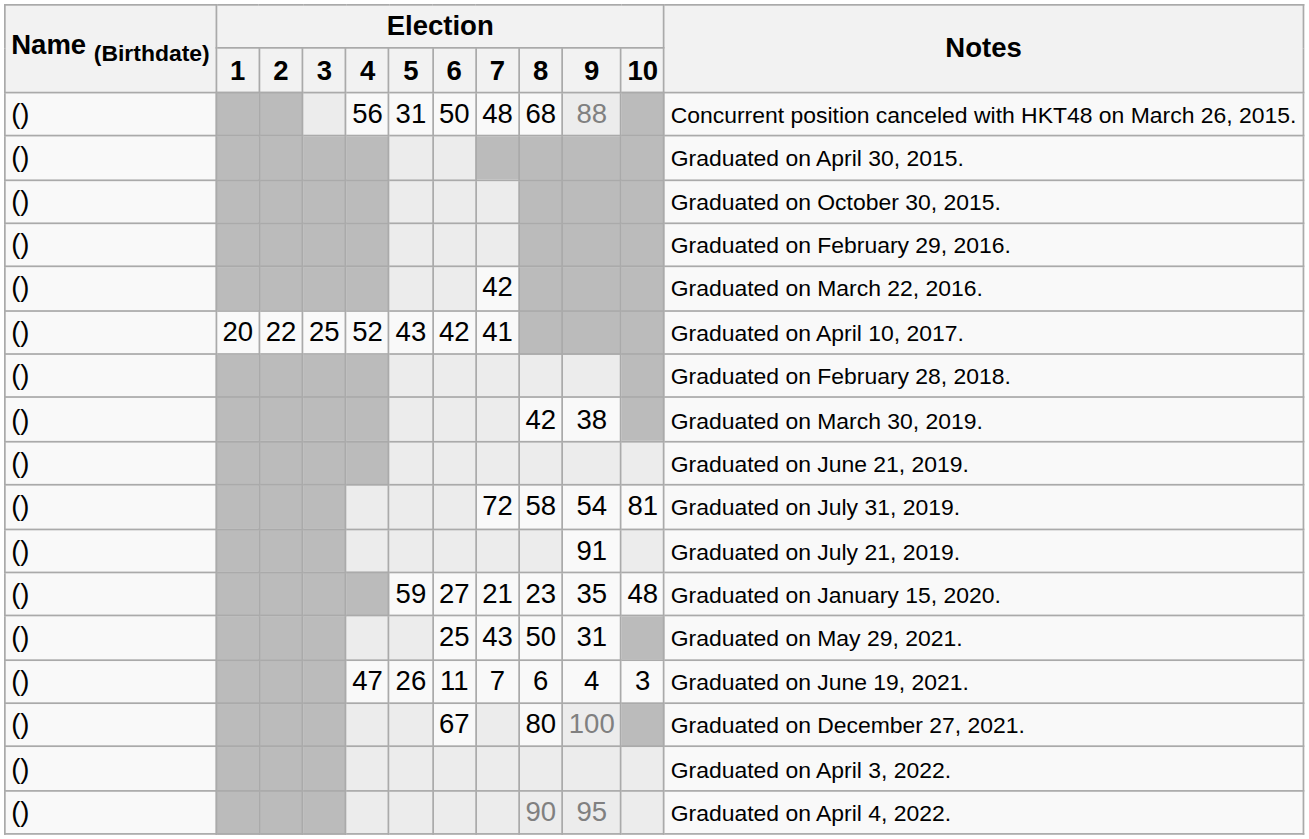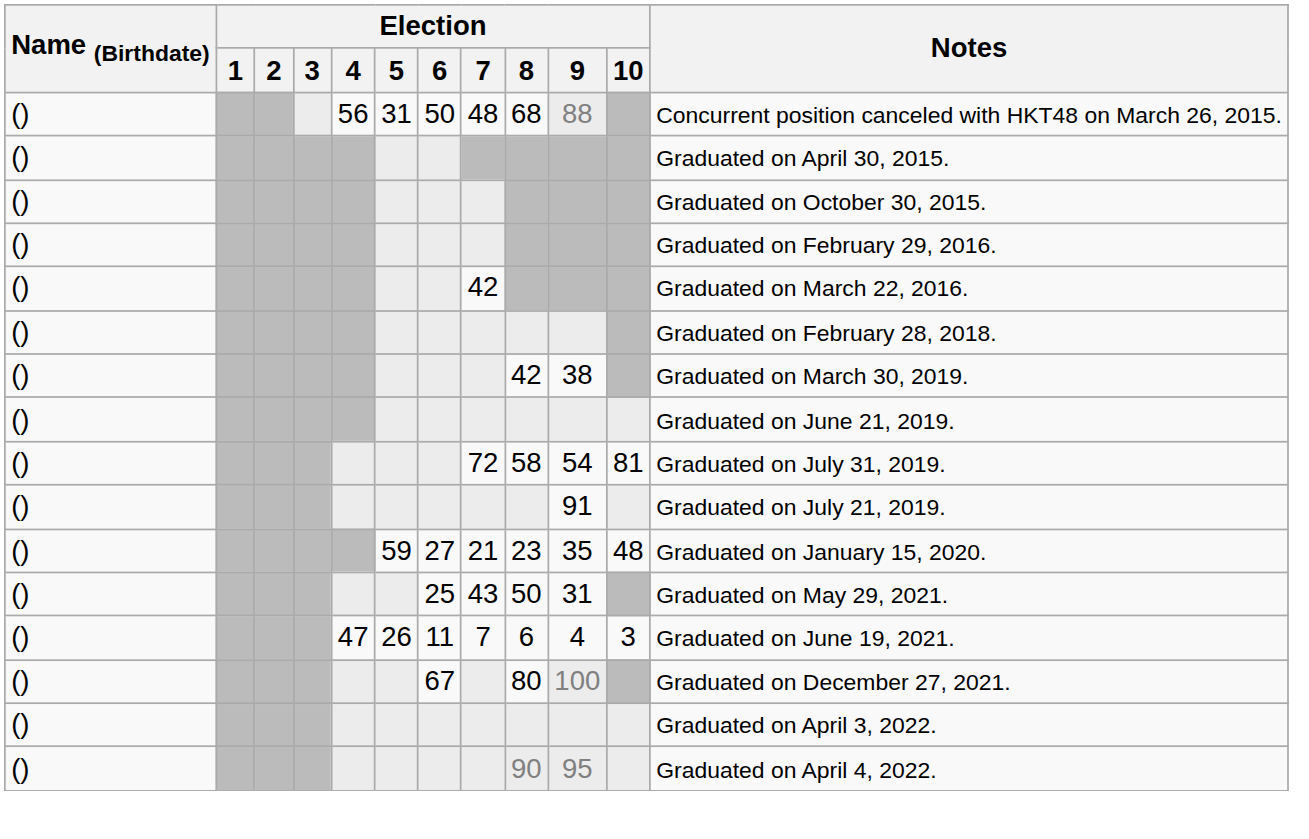- row: () | 20 | 22 | 25 | 52 | 43 | 42 | 41 | Graduated on April 10, 2017.
